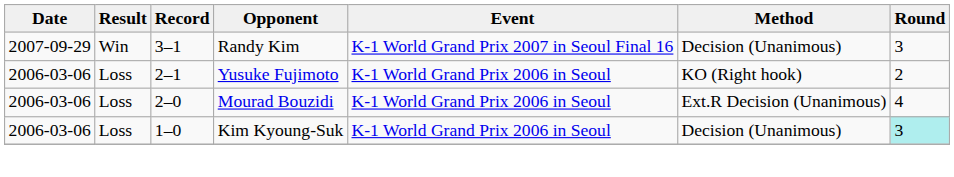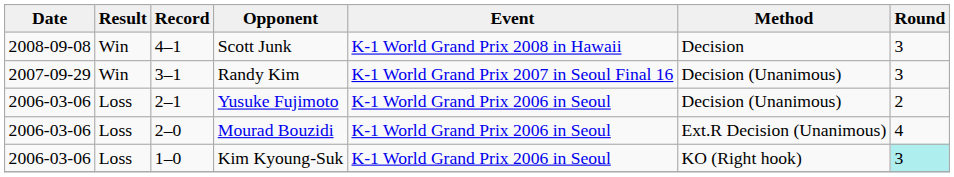+ row: 2008-09-08 | Win | 4–1 | Scott Junk | K-1 World Grand Prix 2008 in Hawaii | Decision | 3
Yusuke Fujimoto | Method: KO (Right hook) -> Decision (Unanimous)
Kim Kyoung-Suk | Method: Decision (Unanimous) -> KO (Right hook)
